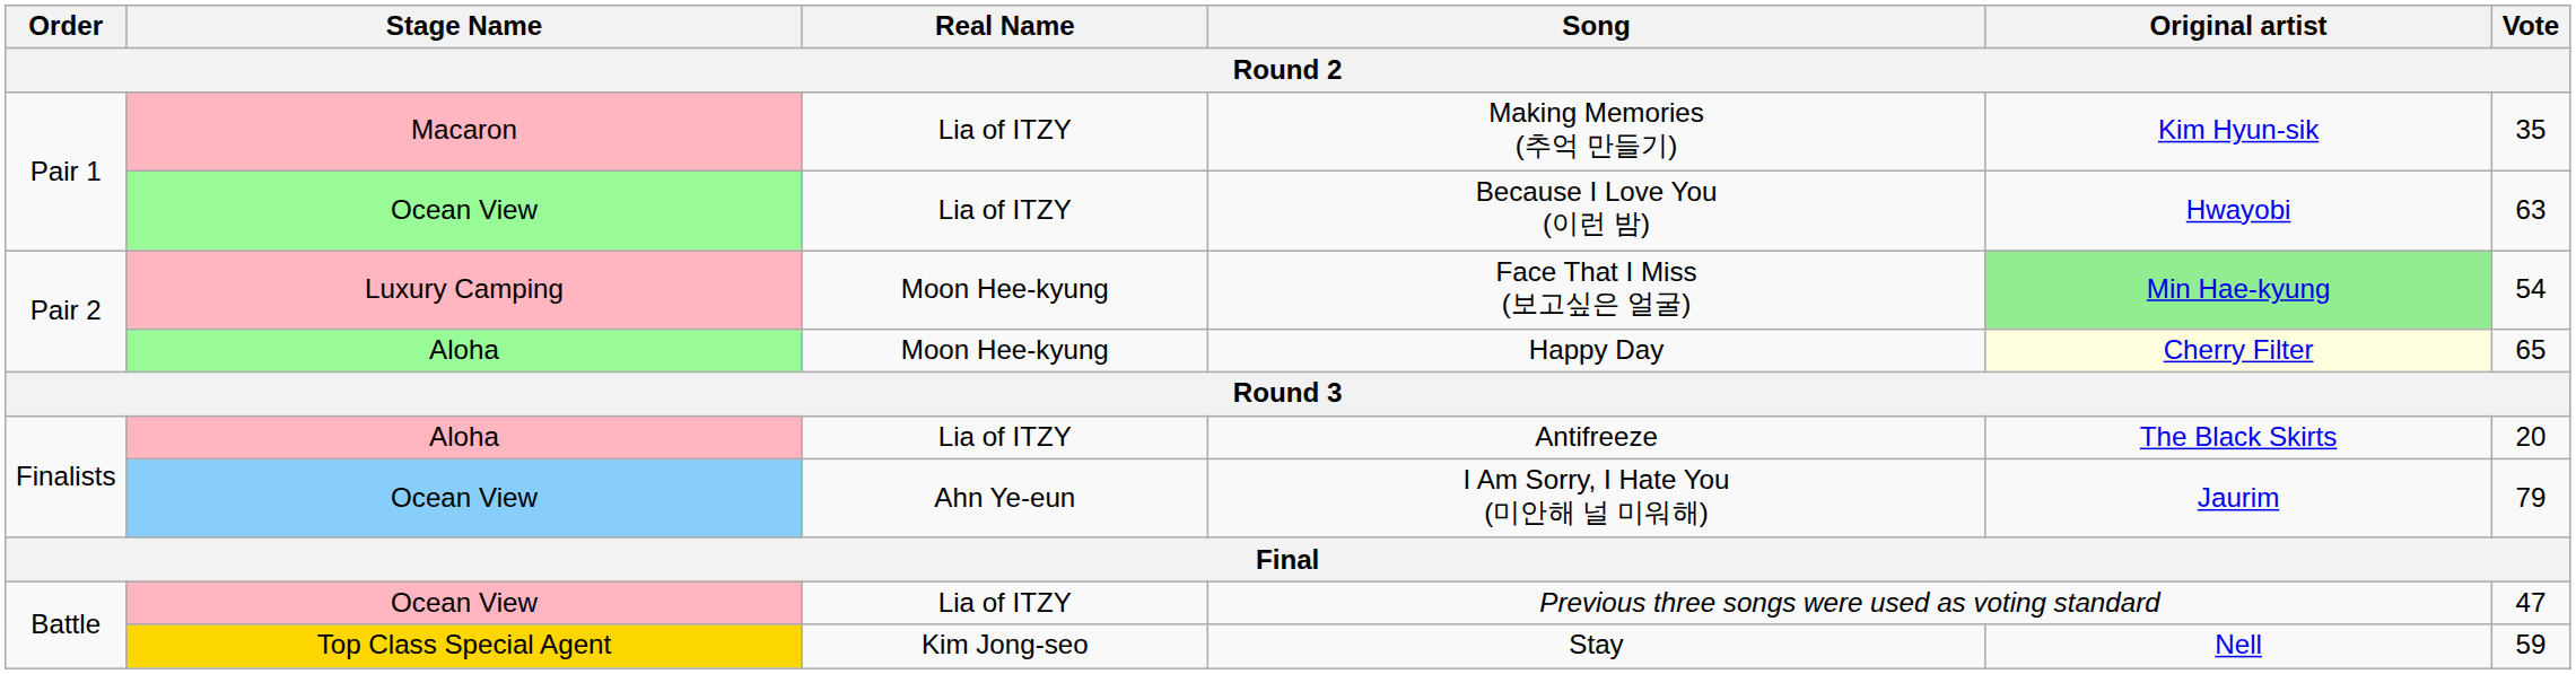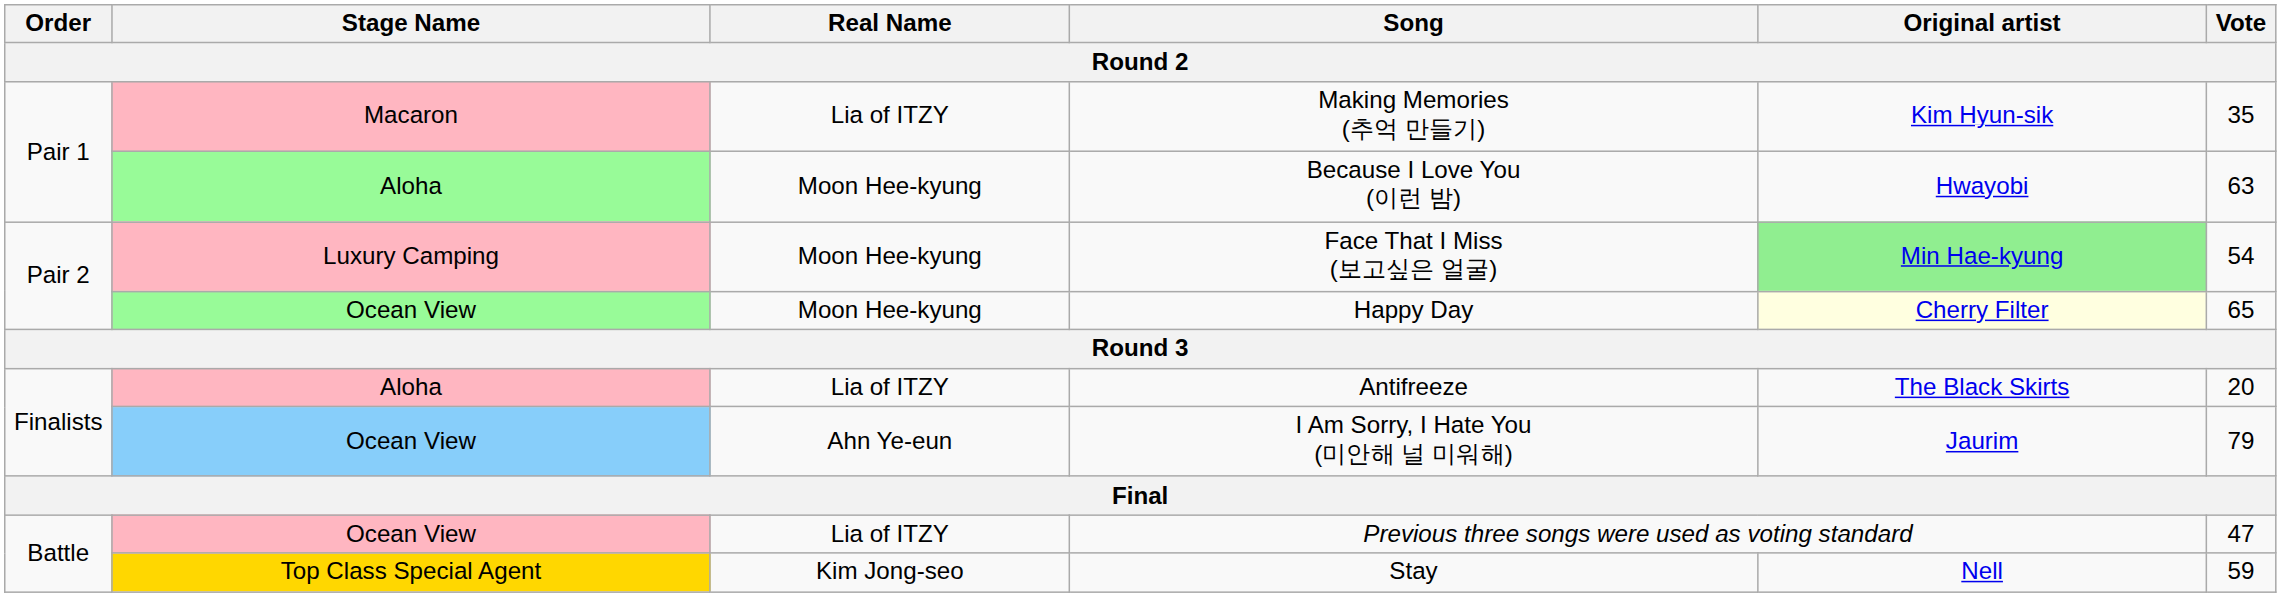Because I Love You (이런 밤) | Stage Name: Ocean View -> Aloha
Because I Love You (이런 밤) | Real Name: Lia of ITZY -> Moon Hee-kyung
Happy Day | Stage Name: Aloha -> Ocean View
